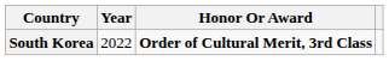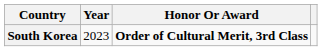South Korea | Year: 2022 -> 2023
